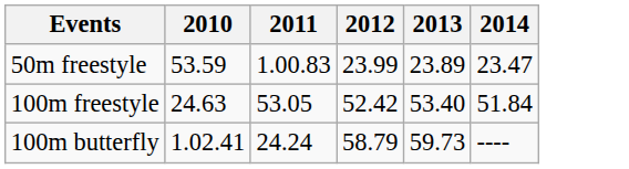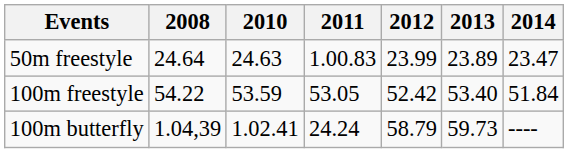+ column: 2008 | 24.64 | 54.22 | 1.04,39
50m freestyle | 2010: 53.59 -> 24.63
100m freestyle | 2010: 24.63 -> 53.59
